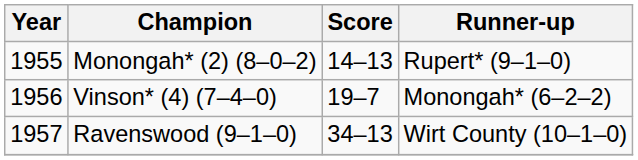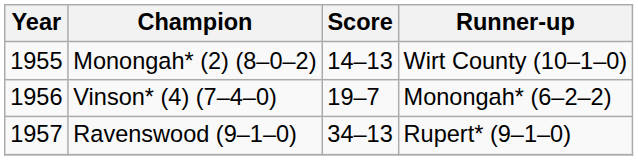Monongah* (2) (8–0–2) | Runner-up: Rupert* (9–1–0) -> Wirt County (10–1–0)
Ravenswood (9–1–0) | Runner-up: Wirt County (10–1–0) -> Rupert* (9–1–0)
